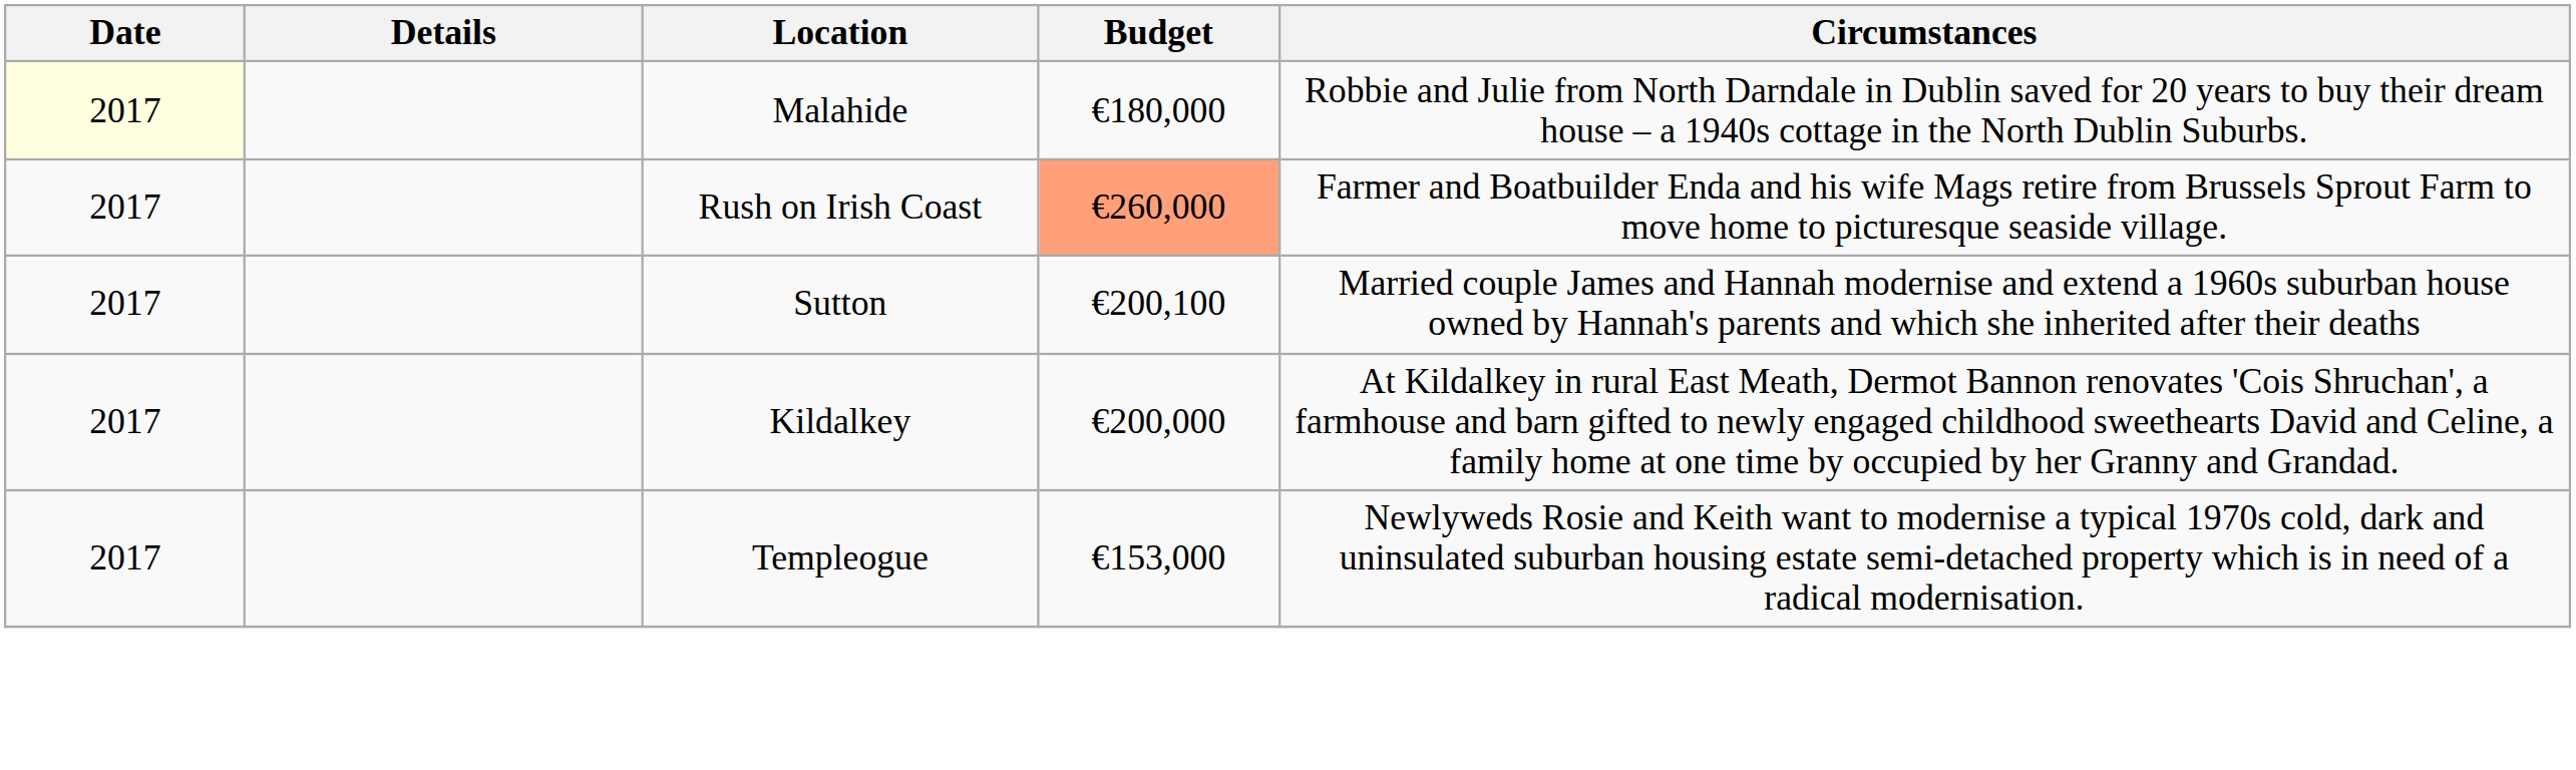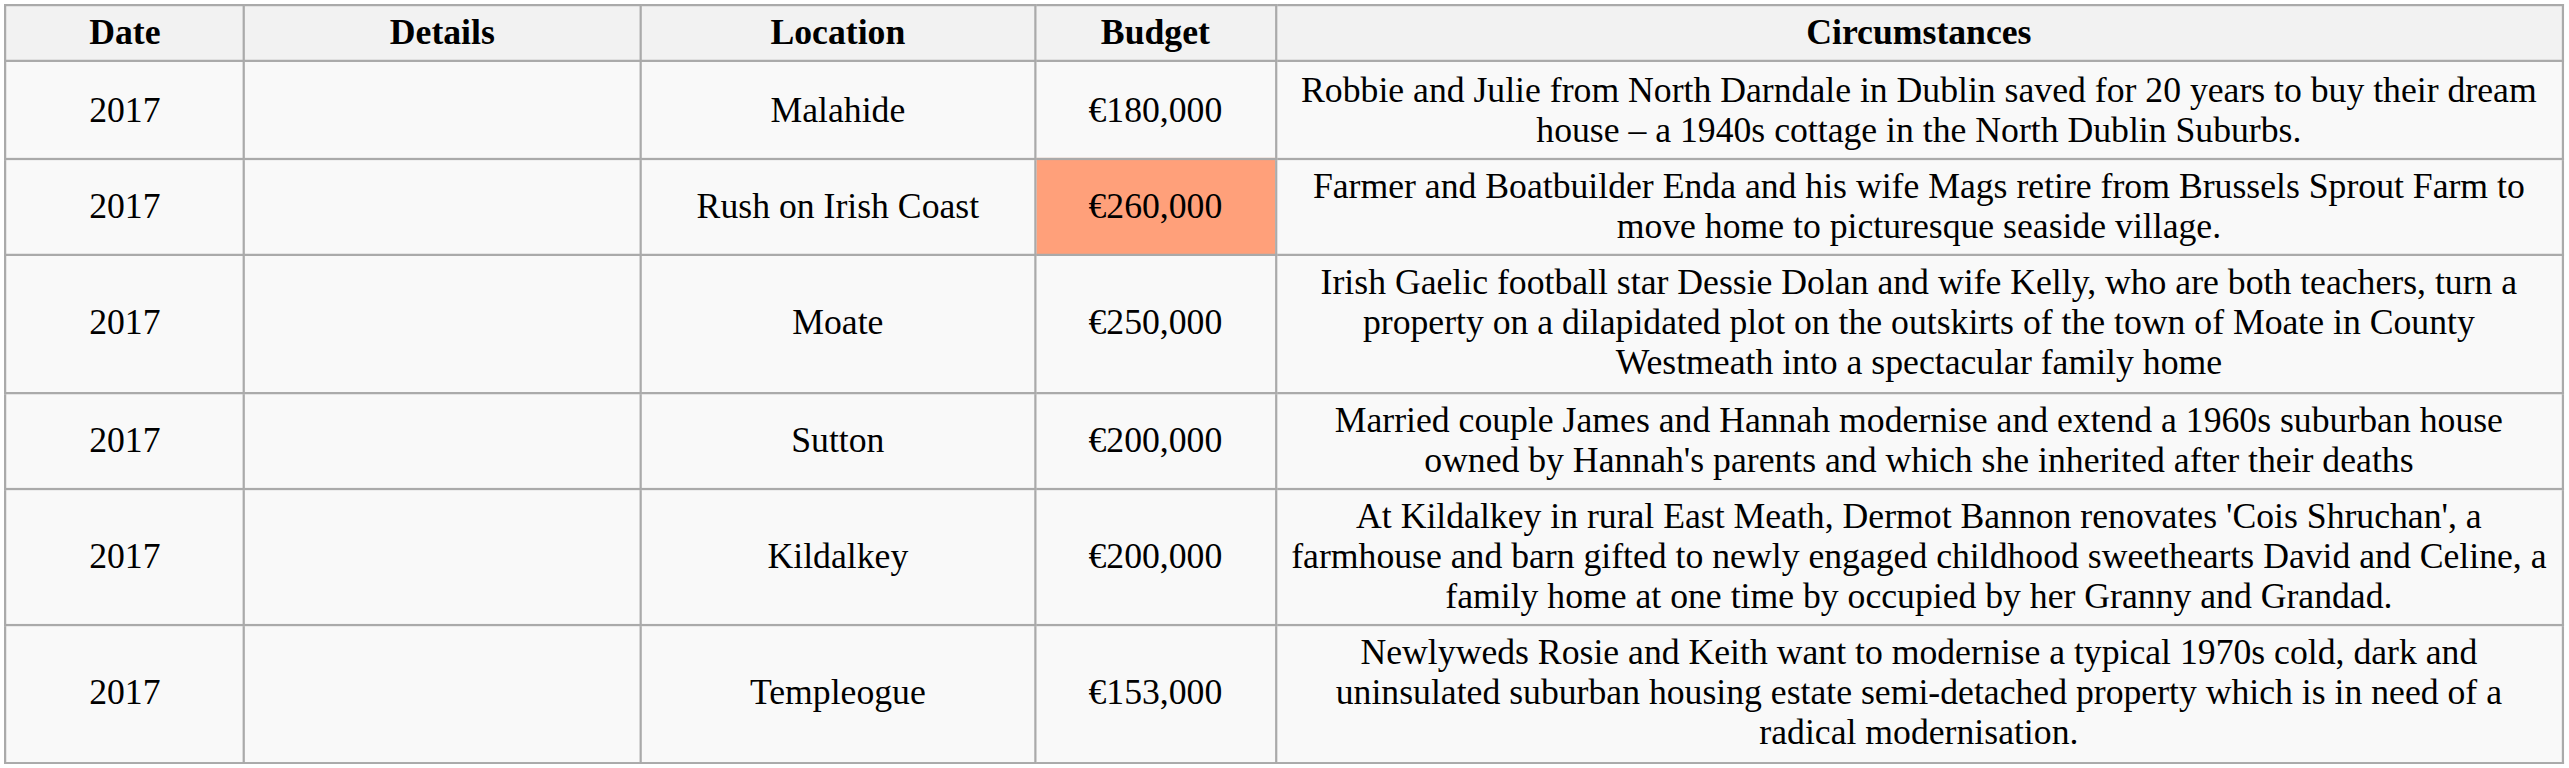Malahide | Date: lightyellow background -> no background
+ row: 2017 | Moate | €250,000 | Irish Gaelic football star Dessie Dolan and wife Kelly, who are both teachers, turn a property on a dilapidated plot on the outskirts of the town of Moate in County Westmeath into a spectacular family home
Sutton | Budget: €200,100 -> €200,000
